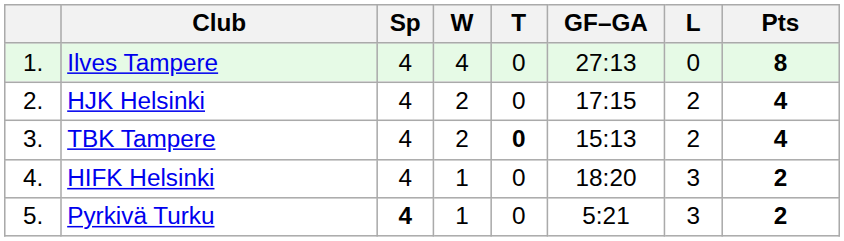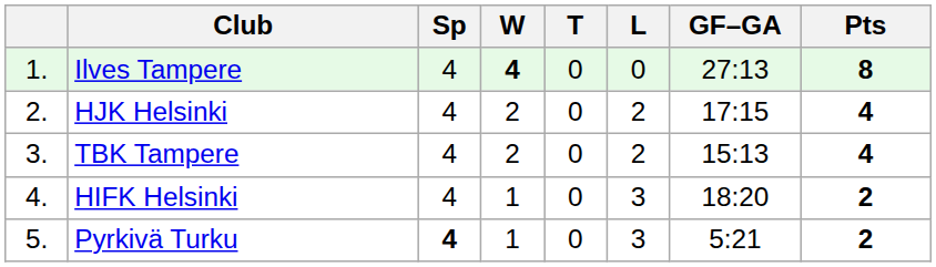columns swapped: L <-> GF–GA
Ilves Tampere | W: normal -> bold
TBK Tampere | T: bold -> normal
